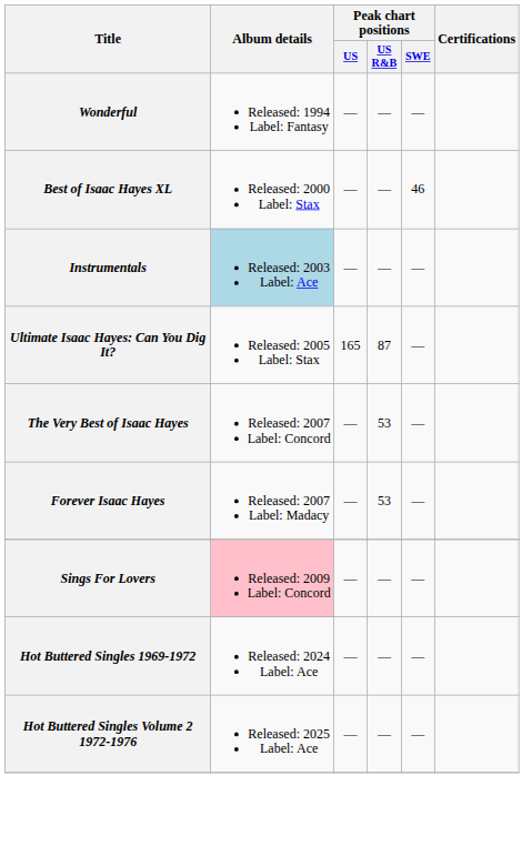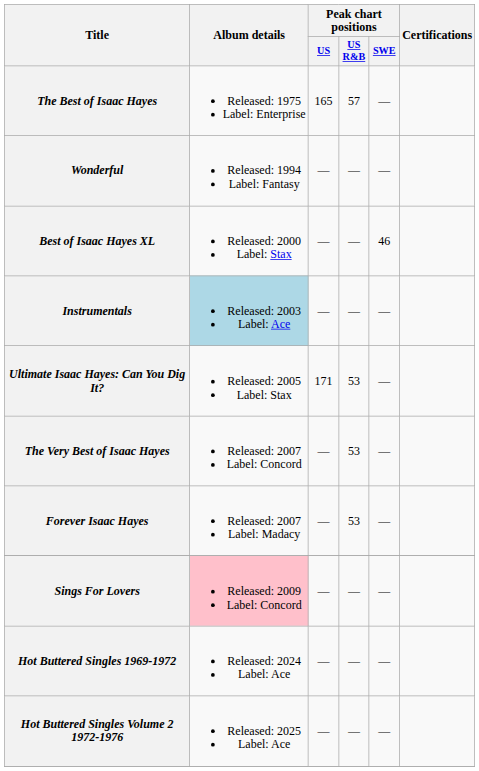+ row: The Best of Isaac Hayes | Released: 1975 Label: Enterprise | 165 | 57 | —
Ultimate Isaac Hayes: Can You Dig It? | Peak chart positions / US: 165 -> 171
Ultimate Isaac Hayes: Can You Dig It? | Peak chart positions / US R&B: 87 -> 53
